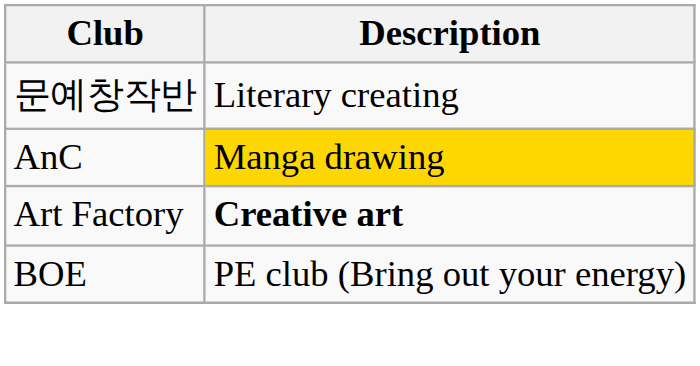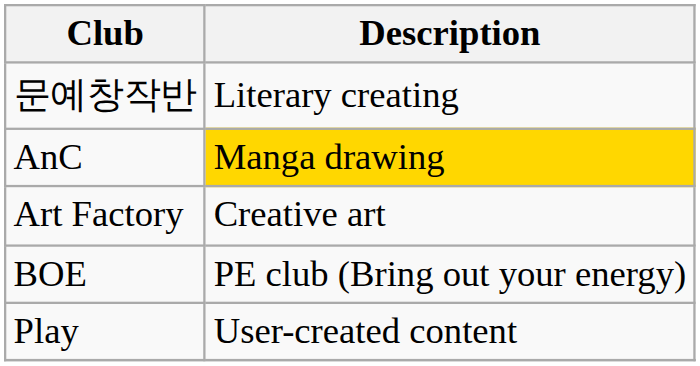Art Factory | Description: bold -> normal
+ row: Play | User-created content
